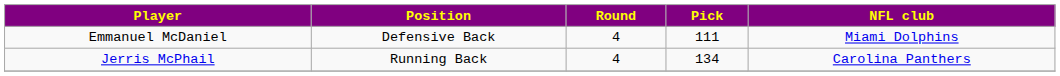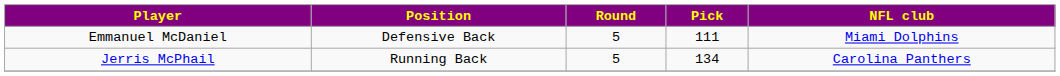Emmanuel McDaniel | Round: 4 -> 5
Jerris McPhail | Round: 4 -> 5
